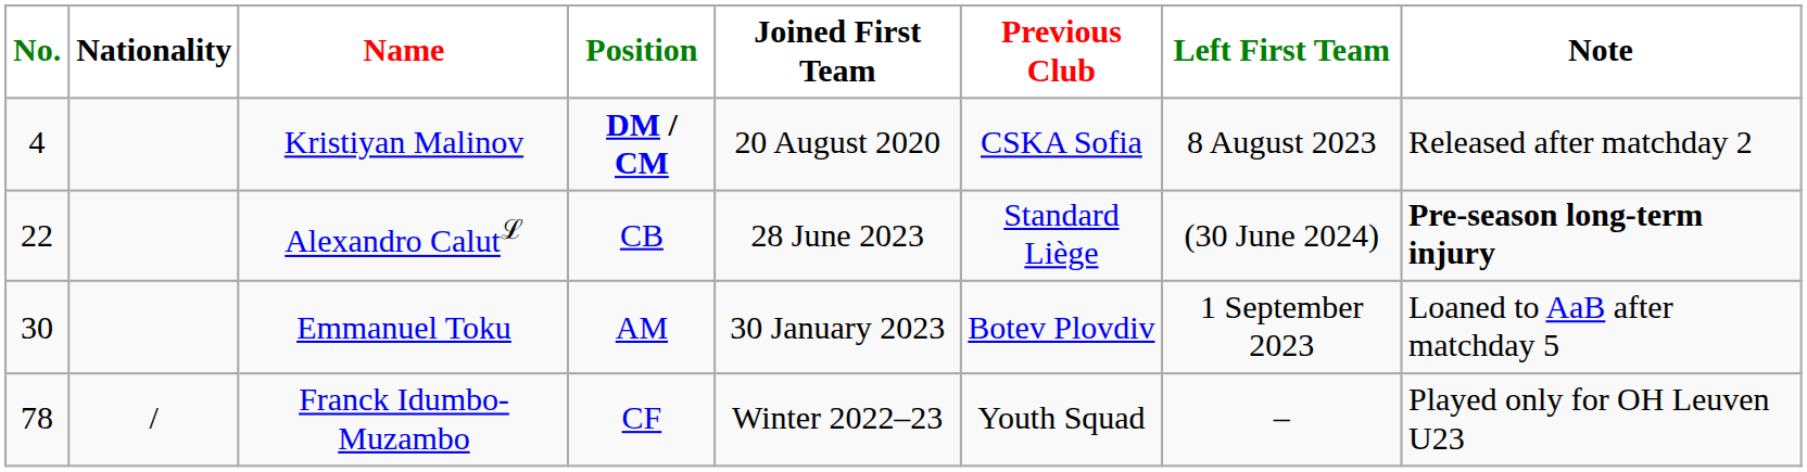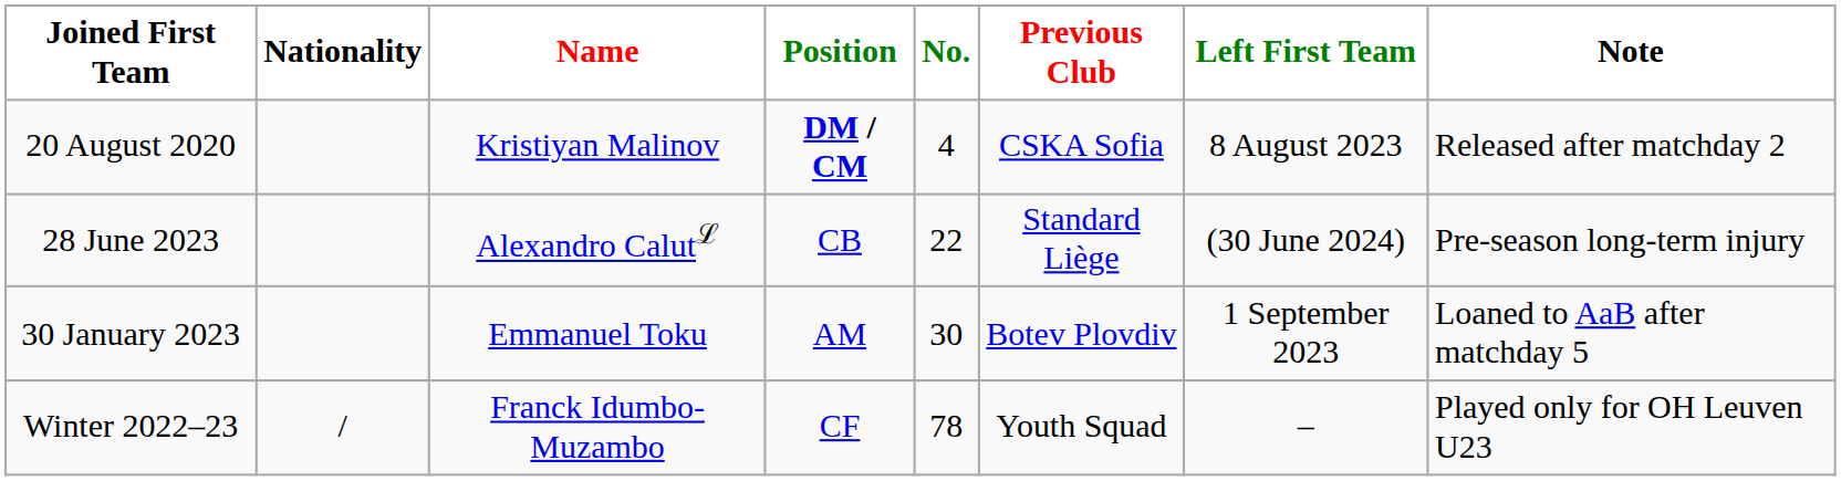columns swapped: No. <-> Joined First Team
Alexandro Calutℒ | Note: bold -> normal
